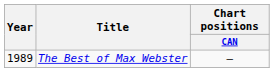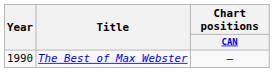The Best of Max Webster | Year: 1989 -> 1990
